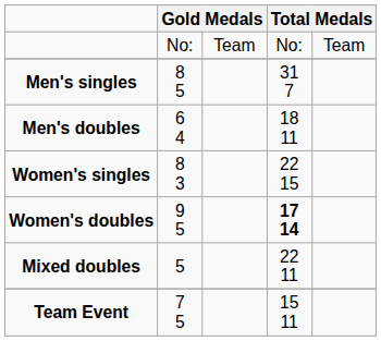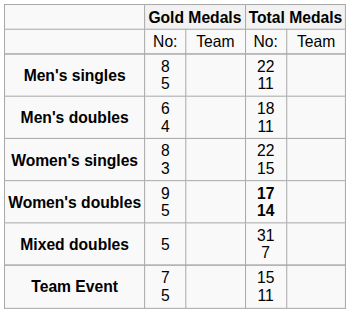Men's singles | column 4: 31 7 -> 22 11
Mixed doubles | column 4: 22 11 -> 31 7
